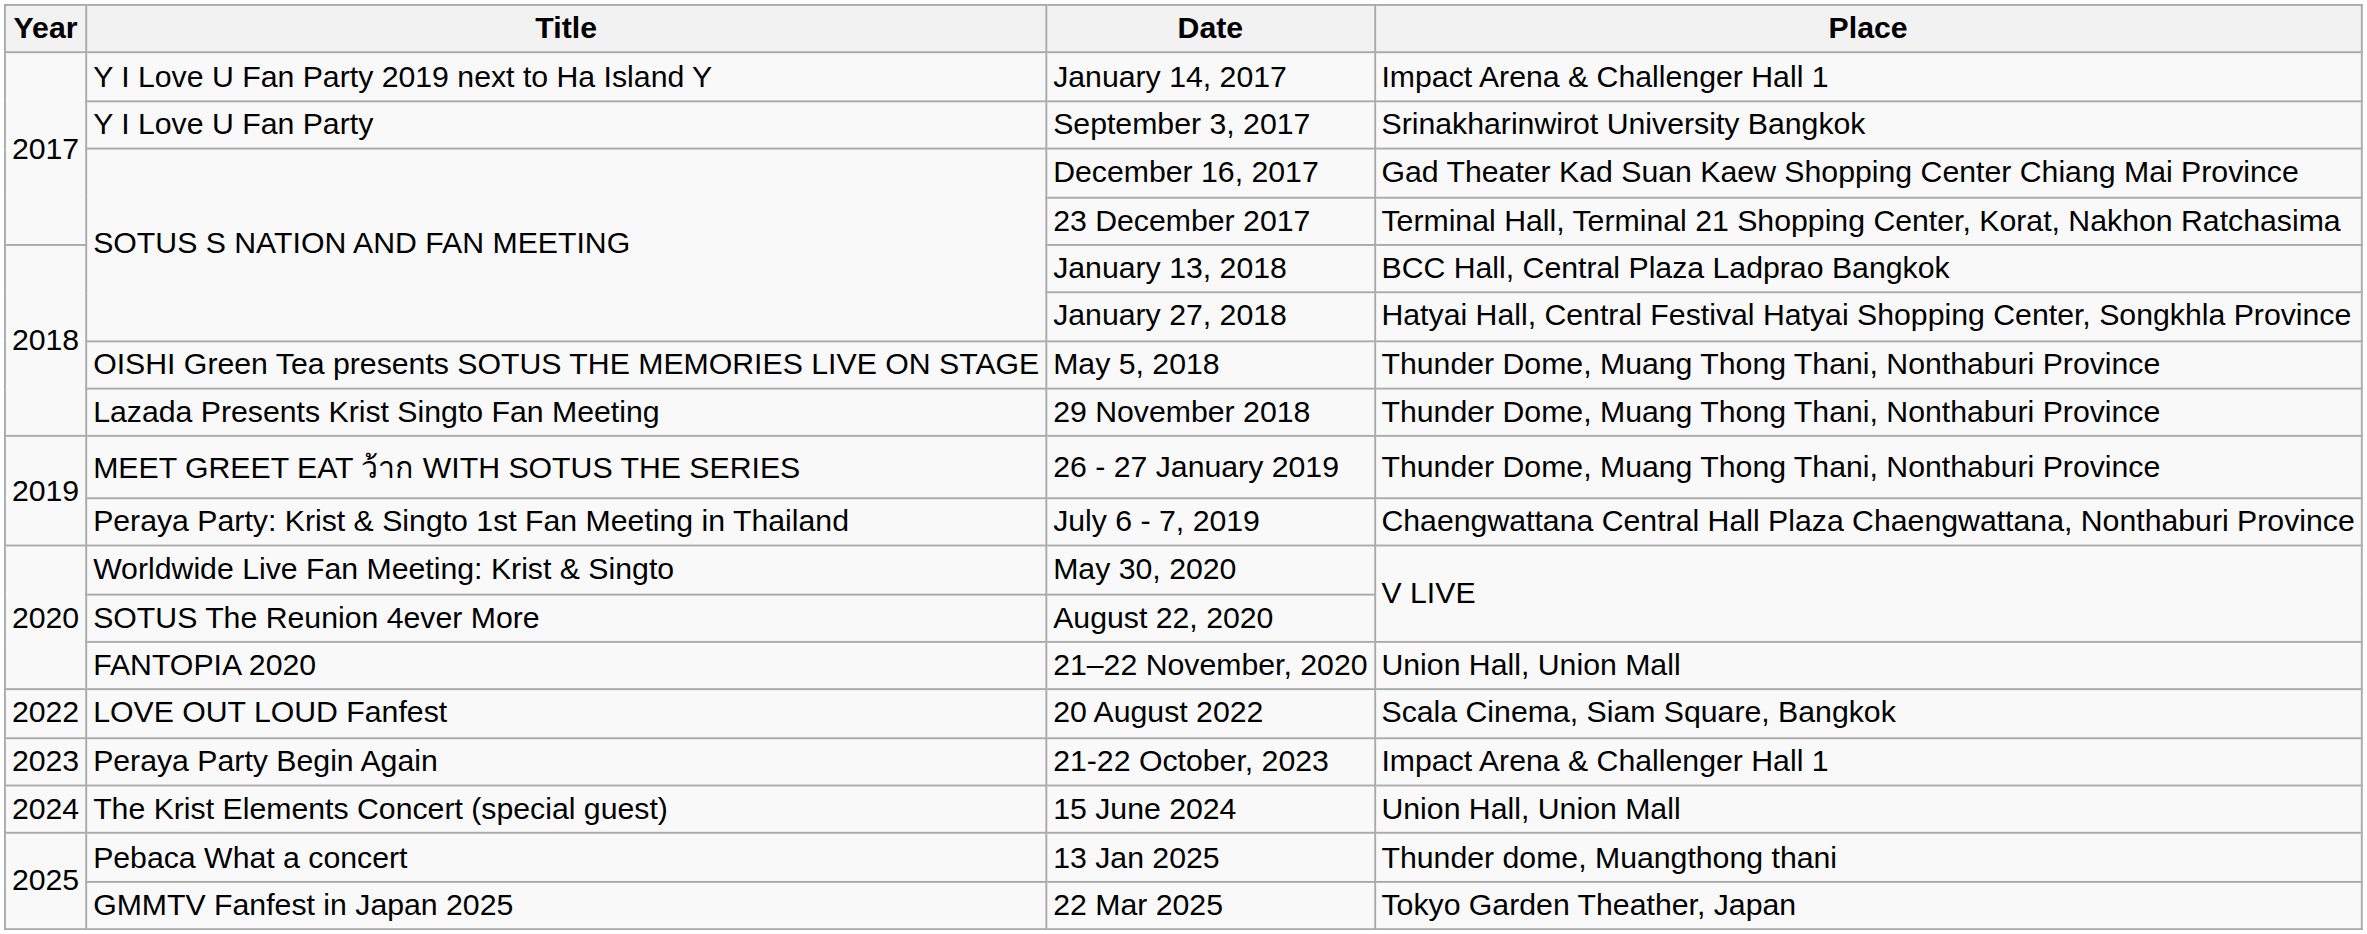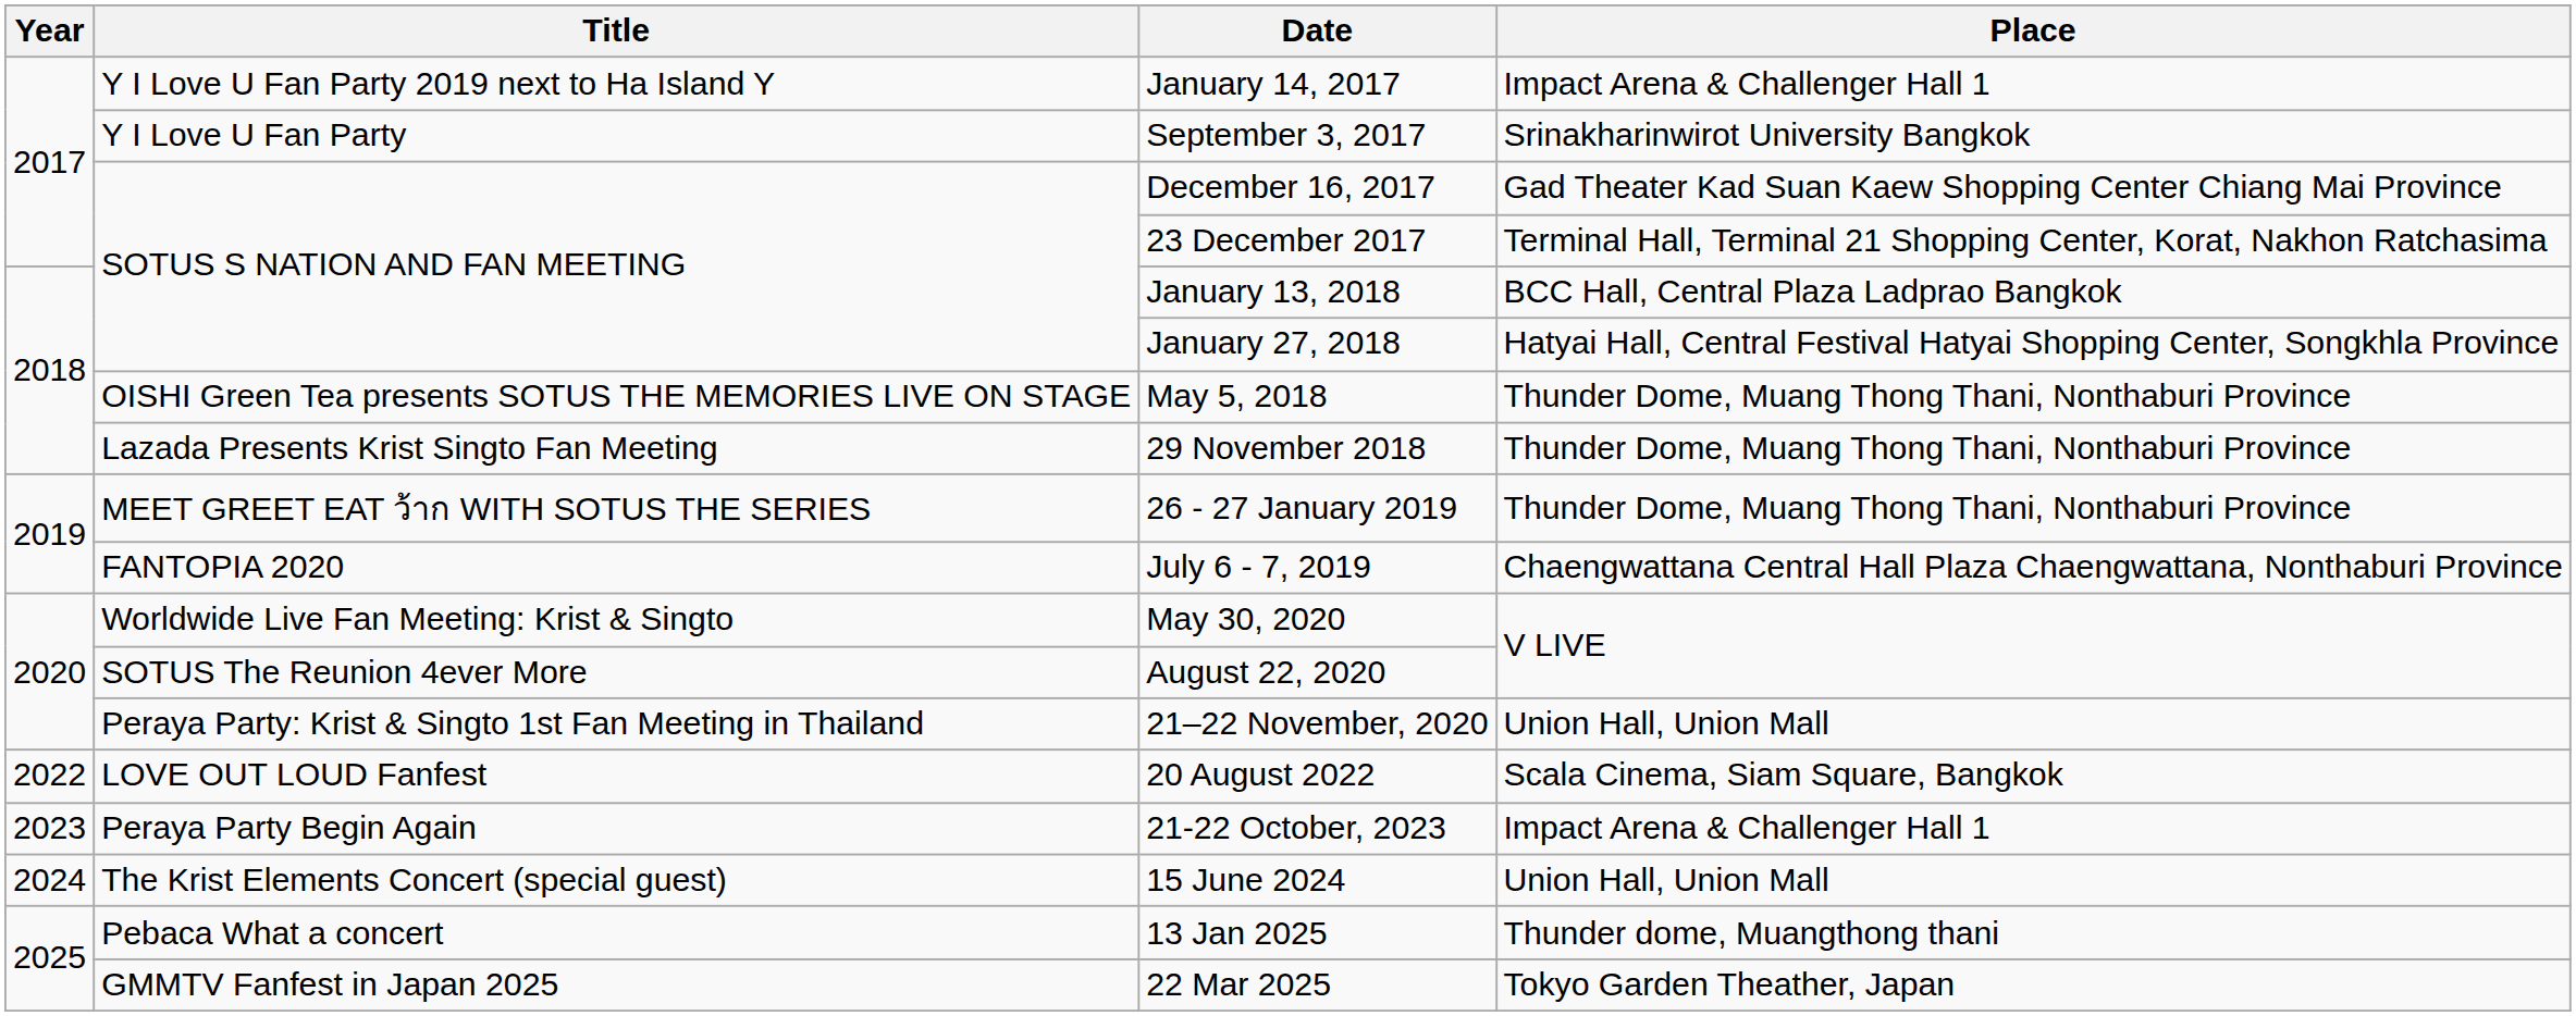July 6 - 7, 2019 | Title: Peraya Party: Krist & Singto 1st Fan Meeting in Thailand -> FANTOPIA 2020
21–22 November, 2020 | Title: FANTOPIA 2020 -> Peraya Party: Krist & Singto 1st Fan Meeting in Thailand
